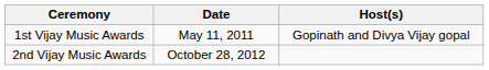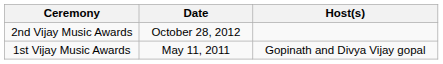rows swapped: 1st Vijay Music Awards <-> 2nd Vijay Music Awards
